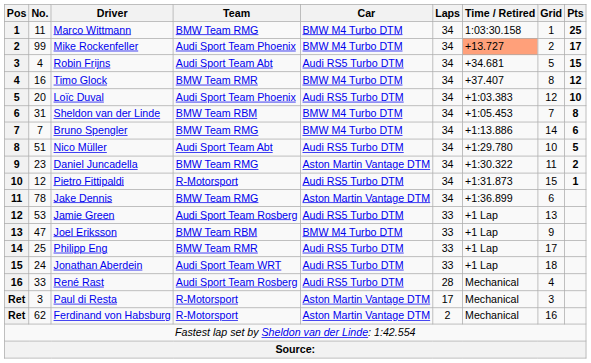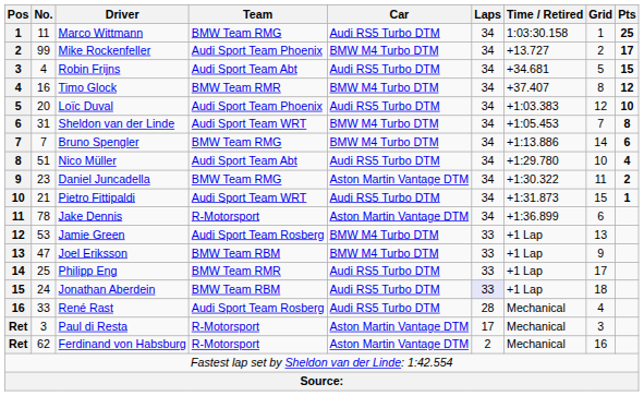Marco Wittmann | Car: BMW M4 Turbo DTM -> Audi RS5 Turbo DTM
Mike Rockenfeller | Time / Retired: lightsalmon background -> no background
Sheldon van der Linde | Team: BMW Team RBM -> Audi Sport Team WRT
Nico Müller | Pts: 5 -> 4
Pietro Fittipaldi | No.: 12 -> 21
Pietro Fittipaldi | Team: R-Motorsport -> Audi Sport Team WRT
Jake Dennis | Team: BMW Team RMG -> R-Motorsport
Jamie Green | Car: Audi RS5 Turbo DTM -> BMW M4 Turbo DTM
Jonathan Aberdein | Team: Audi Sport Team WRT -> BMW Team RBM
Jonathan Aberdein | Laps: no background -> lavender background
